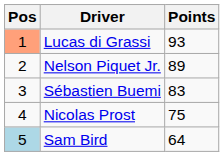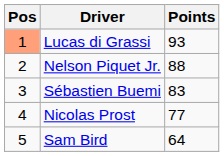Nelson Piquet Jr. | Points: 89 -> 88
Nicolas Prost | Points: 75 -> 77
Sam Bird | Pos: lightblue background -> no background
